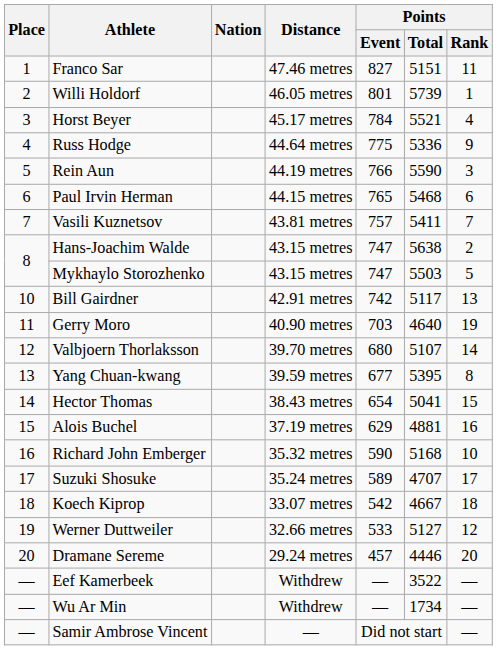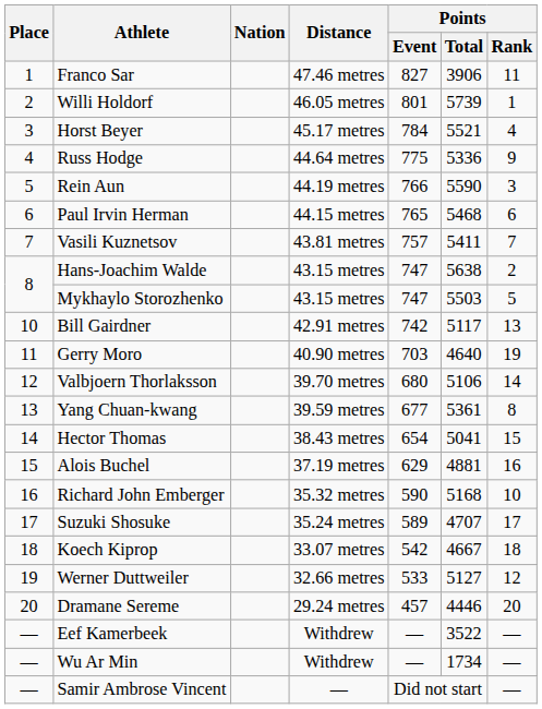Franco Sar | Points / Total: 5151 -> 3906
Valbjoern Thorlaksson | Points / Total: 5107 -> 5106
Yang Chuan-kwang | Points / Total: 5395 -> 5361
